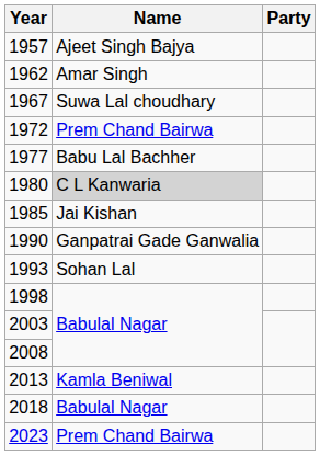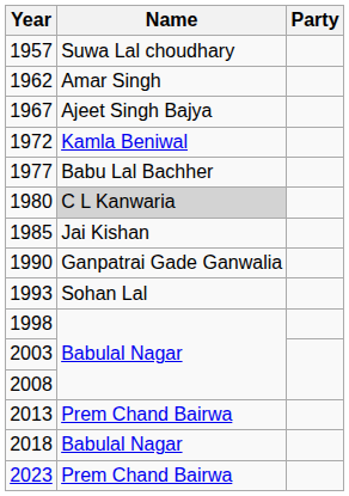1957 | Name: Ajeet Singh Bajya -> Suwa Lal choudhary
1967 | Name: Suwa Lal choudhary -> Ajeet Singh Bajya
1972 | Name: Prem Chand Bairwa -> Kamla Beniwal
2013 | Name: Kamla Beniwal -> Prem Chand Bairwa
